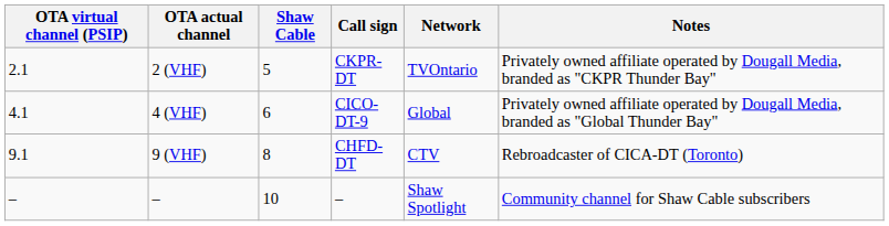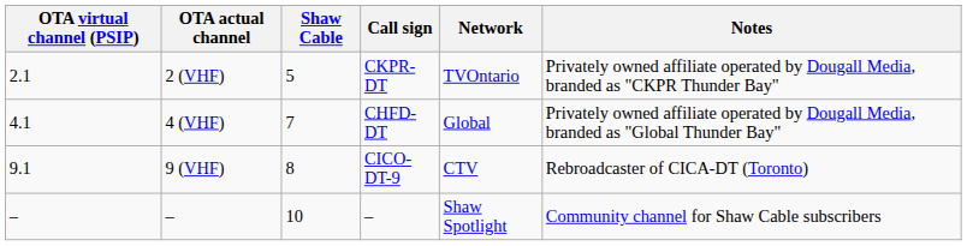4 (VHF) | Shaw Cable: 6 -> 7
4 (VHF) | Call sign: CICO-DT-9 -> CHFD-DT
9 (VHF) | Call sign: CHFD-DT -> CICO-DT-9
